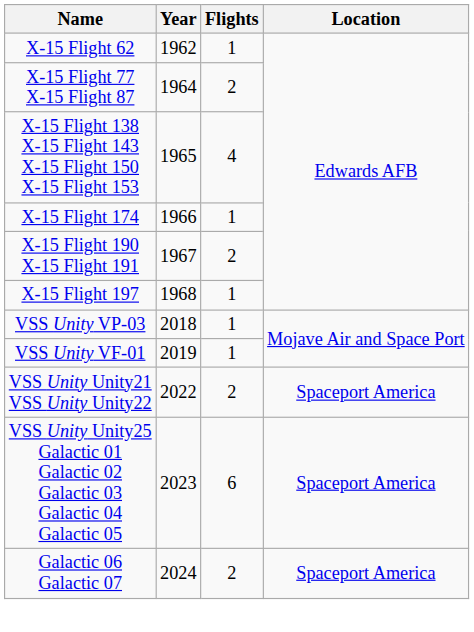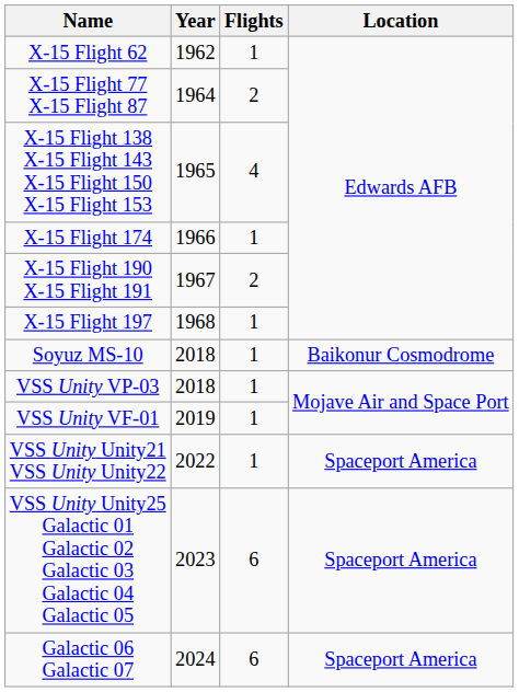+ row: Soyuz MS-10 | 2018 | 1 | Baikonur Cosmodrome
VSS Unity Unity21 VSS Unity Unity22 | Flights: 2 -> 1
Galactic 06 Galactic 07 | Flights: 2 -> 6
